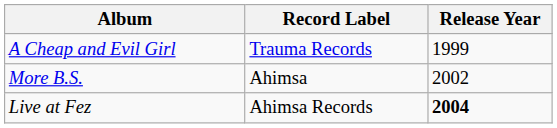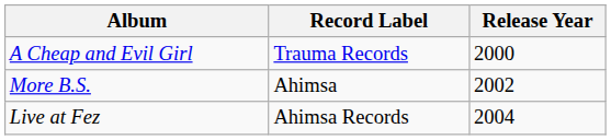A Cheap and Evil Girl | Release Year: 1999 -> 2000
Live at Fez | Release Year: bold -> normal
